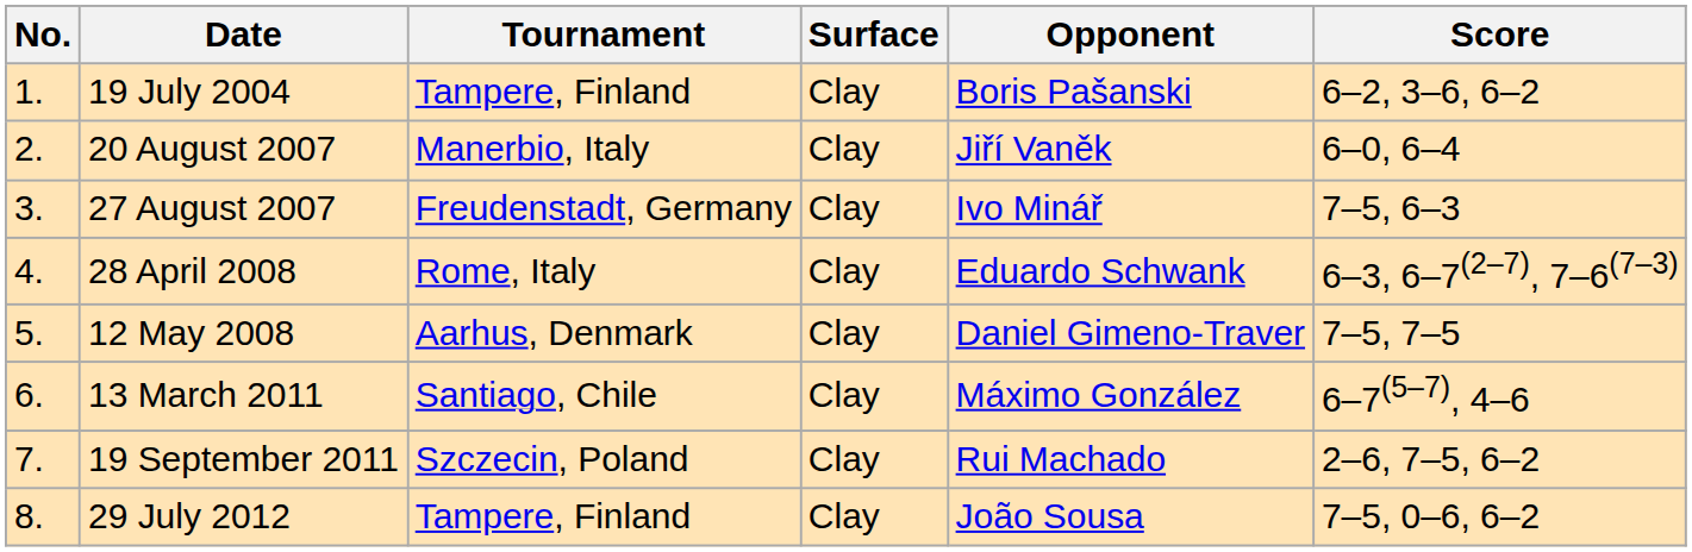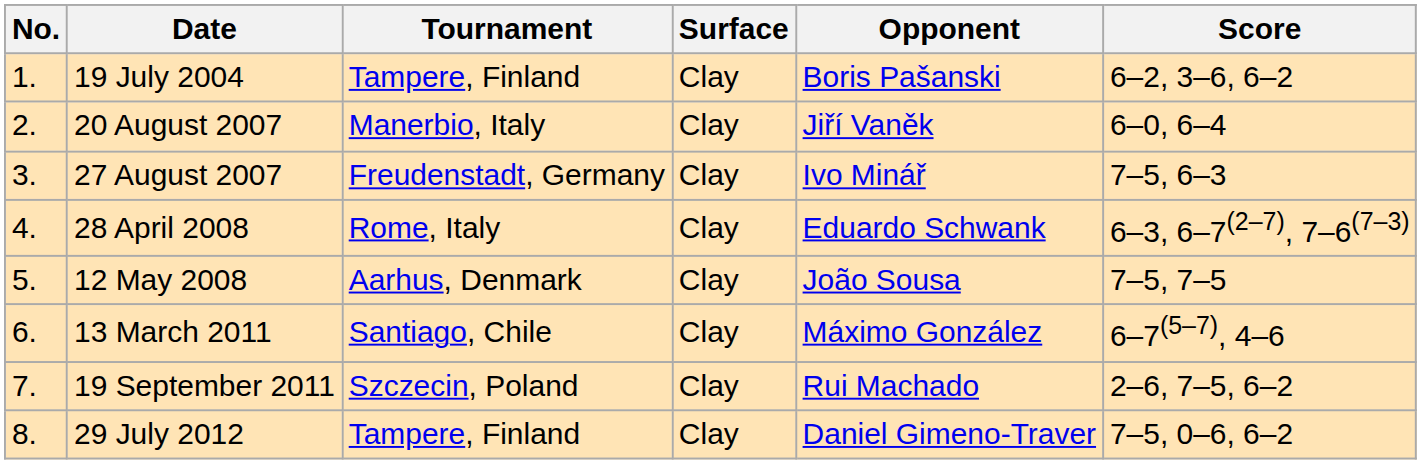12 May 2008 | Opponent: Daniel Gimeno-Traver -> João Sousa
29 July 2012 | Opponent: João Sousa -> Daniel Gimeno-Traver
